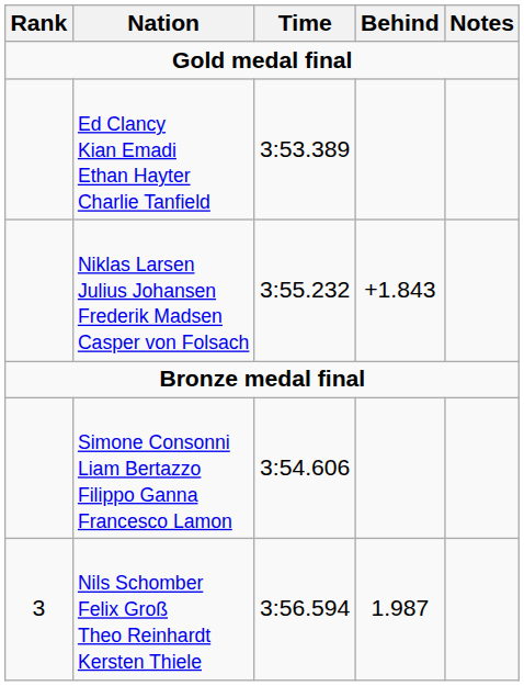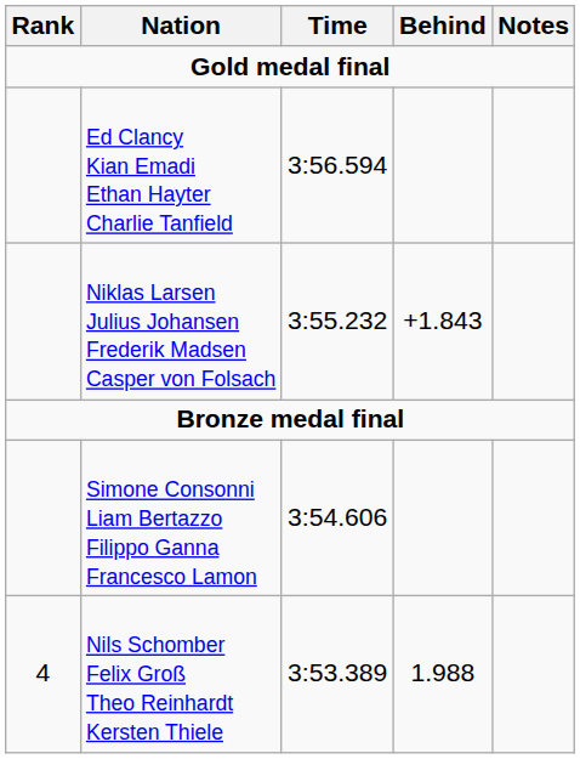Ed Clancy Kian Emadi Ethan Hayter Charlie Tanfield | Time: 3:53.389 -> 3:56.594
Nils Schomber Felix Groß Theo Reinhardt Kersten Thiele | Rank: 3 -> 4
Nils Schomber Felix Groß Theo Reinhardt Kersten Thiele | Time: 3:56.594 -> 3:53.389
Nils Schomber Felix Groß Theo Reinhardt Kersten Thiele | Behind: 1.987 -> 1.988
